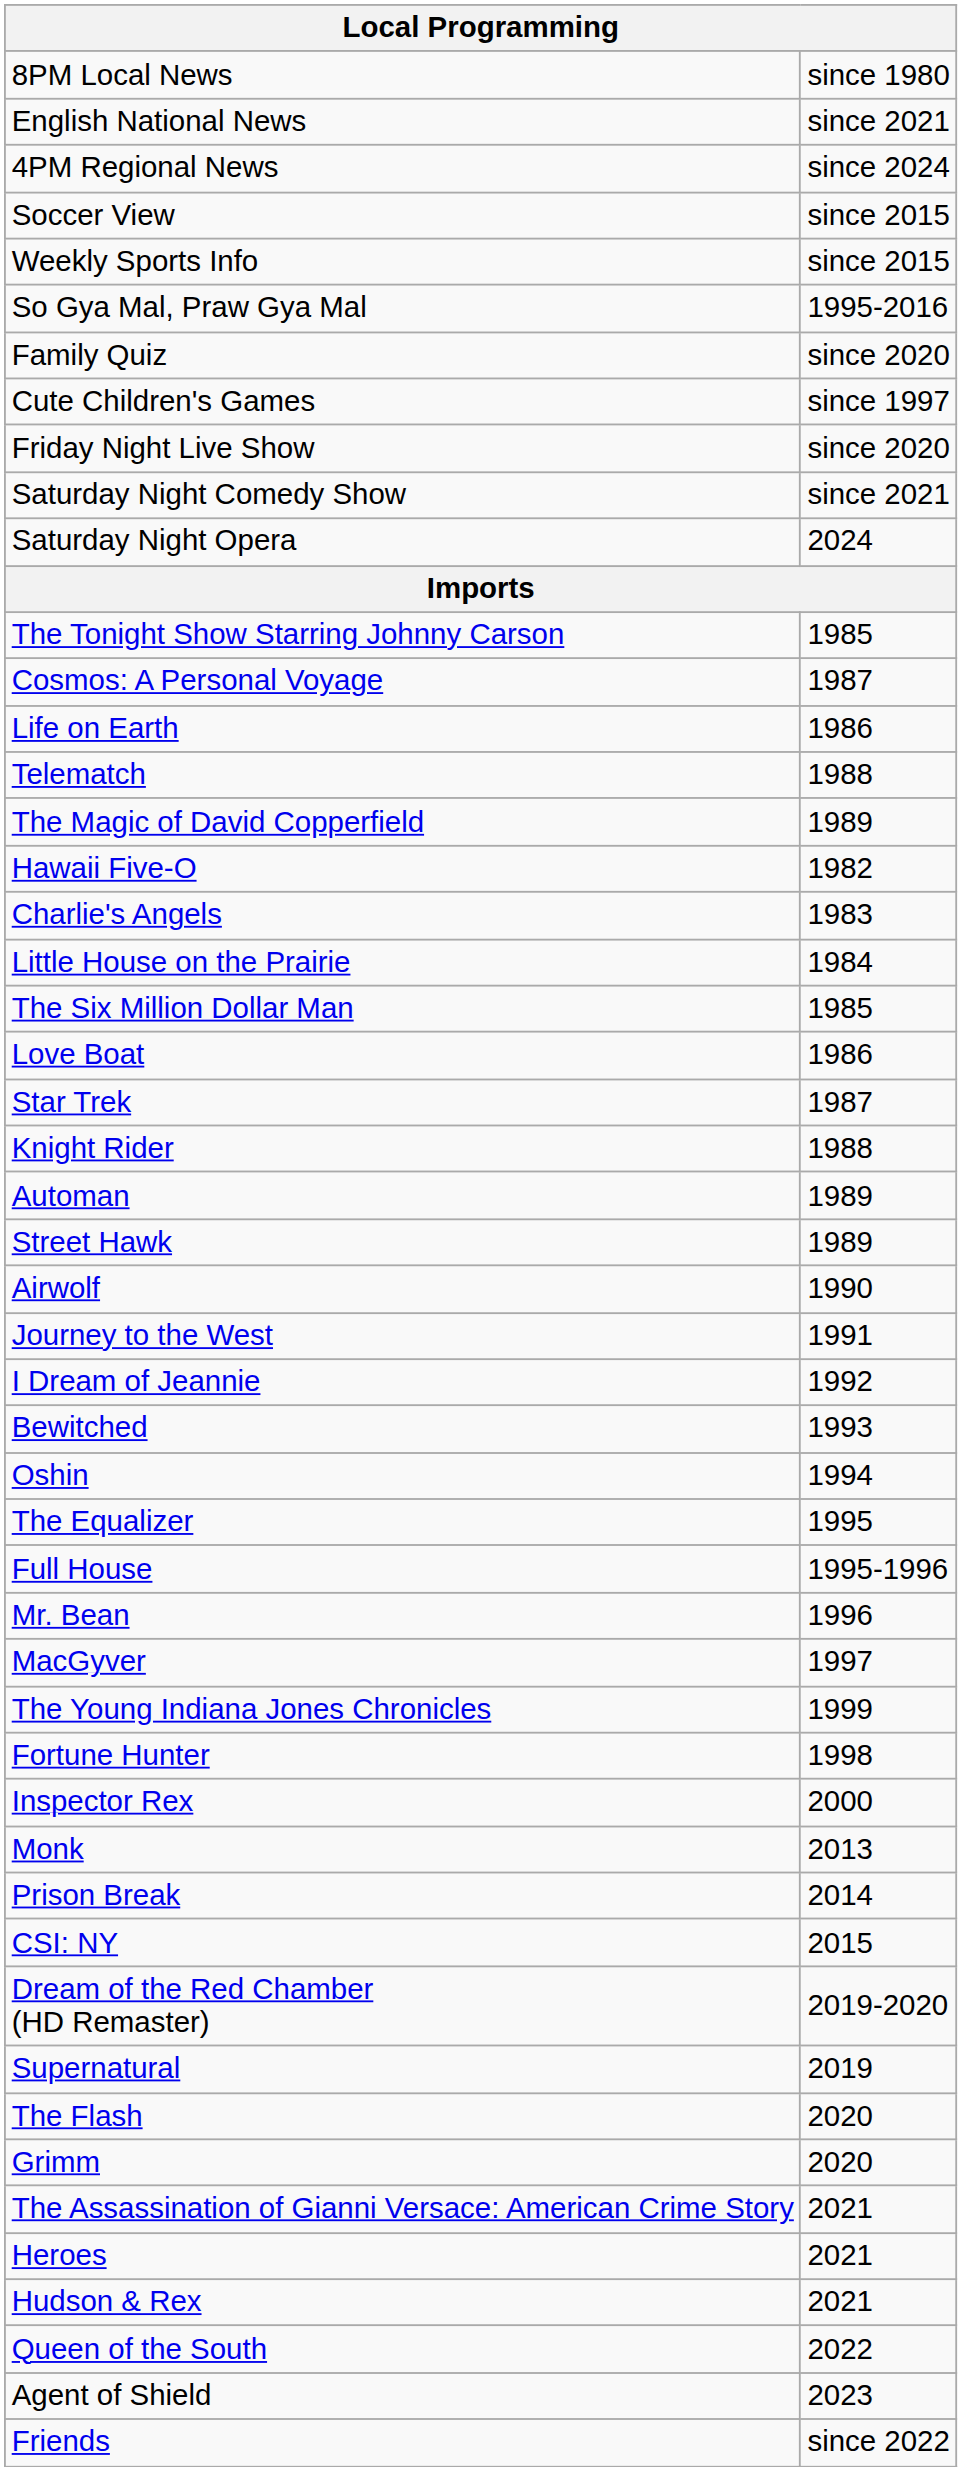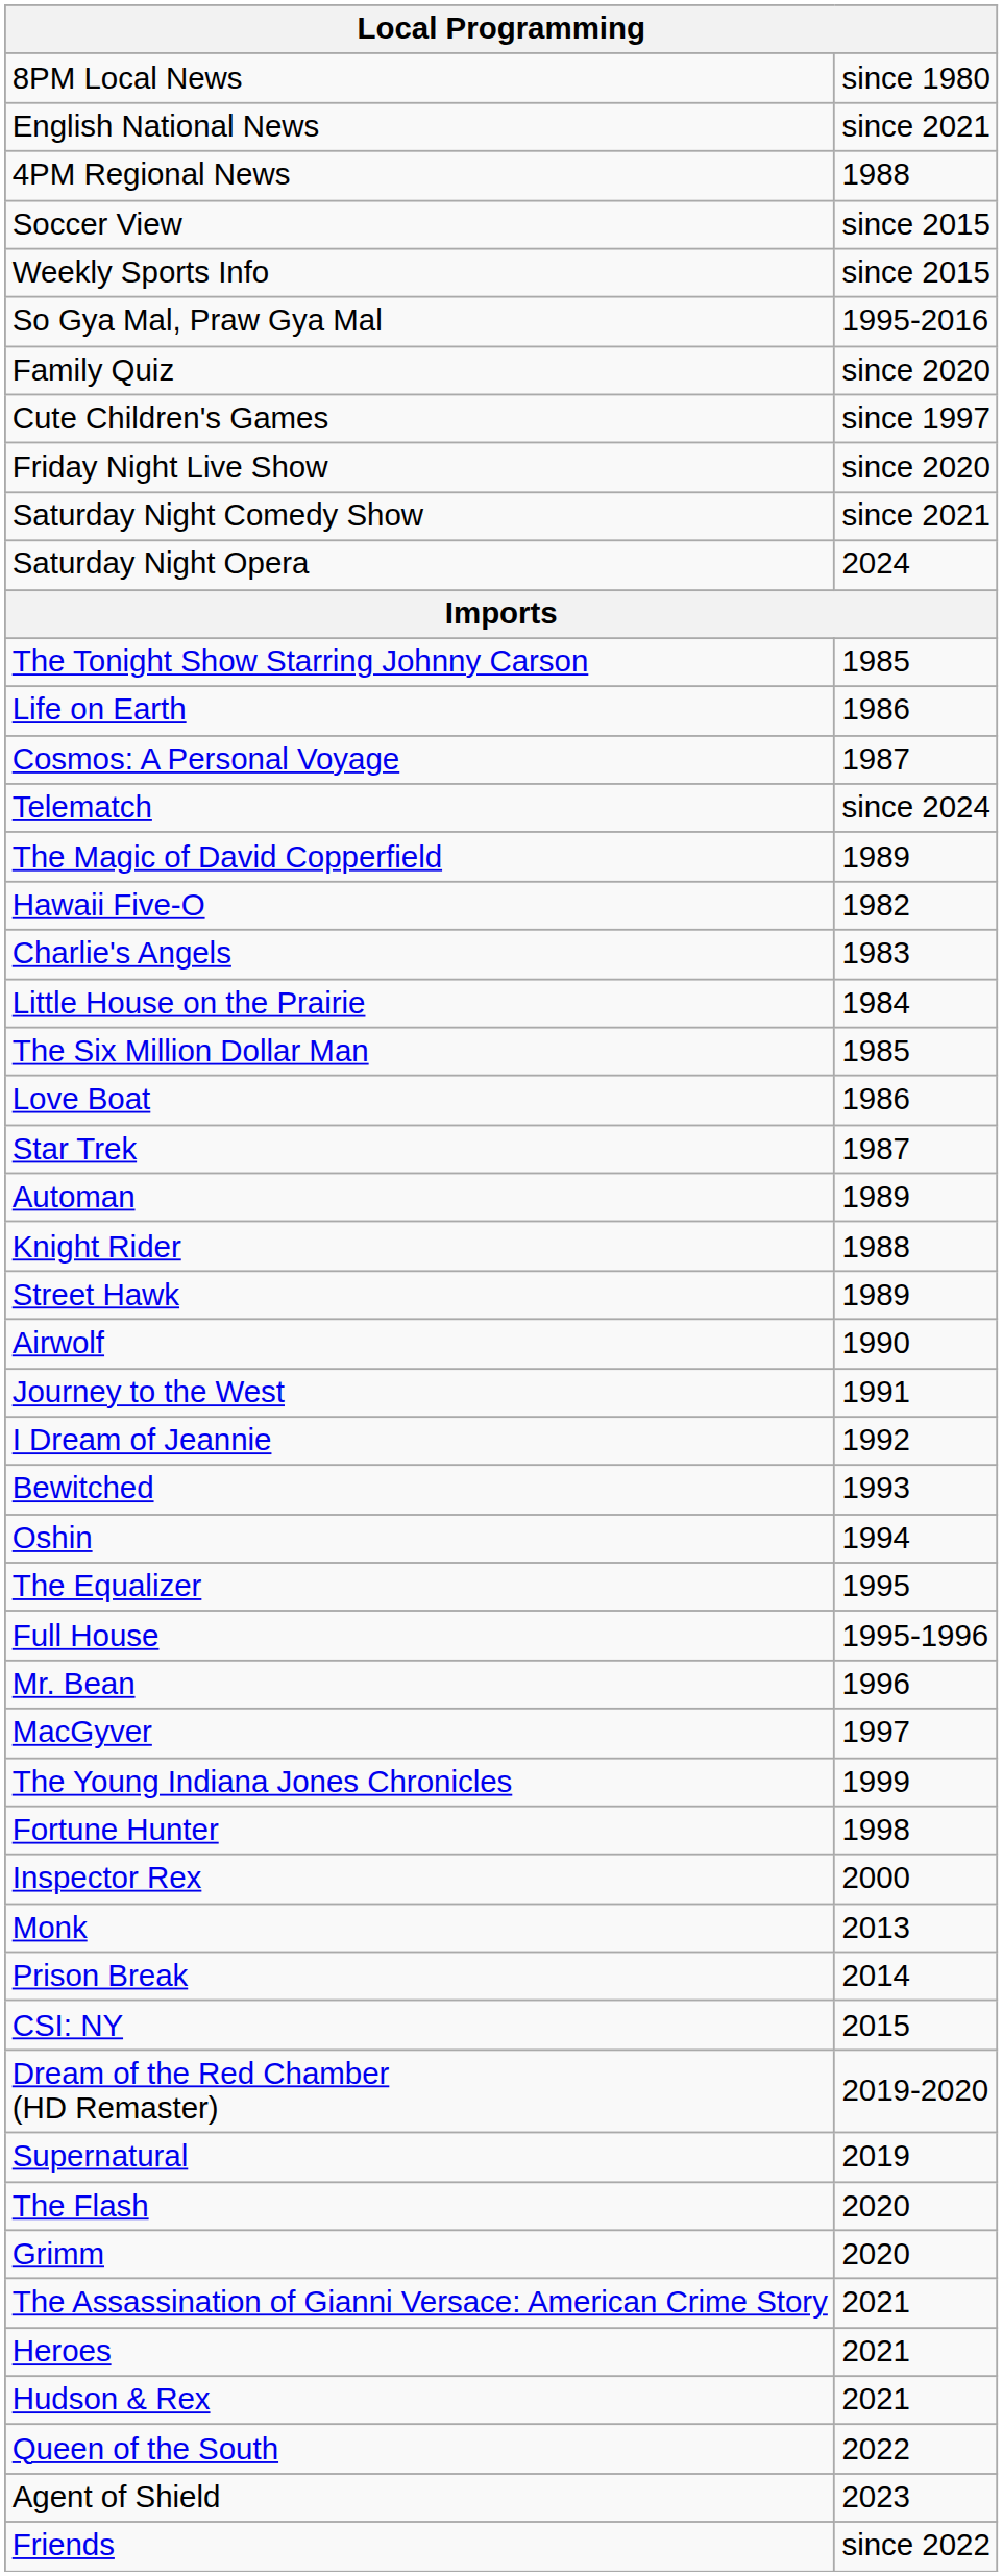4PM Regional News | column 2: since 2024 -> 1988
rows swapped: Life on Earth <-> Cosmos: A Personal Voyage
Telematch | column 2: 1988 -> since 2024
rows swapped: Knight Rider <-> Automan
